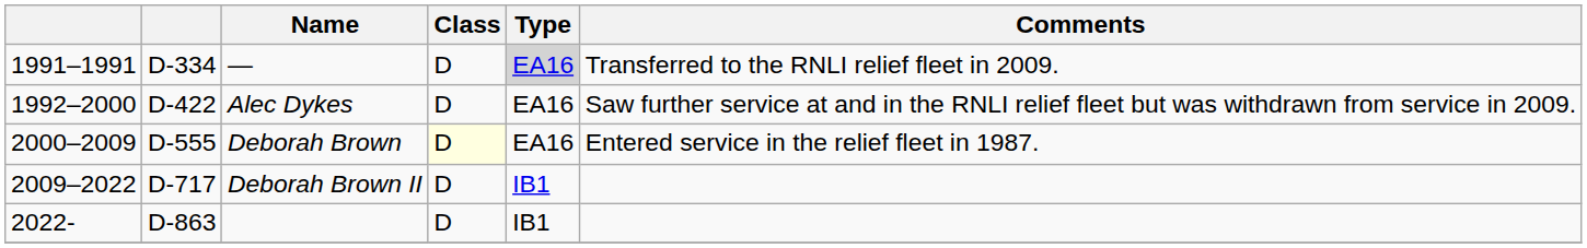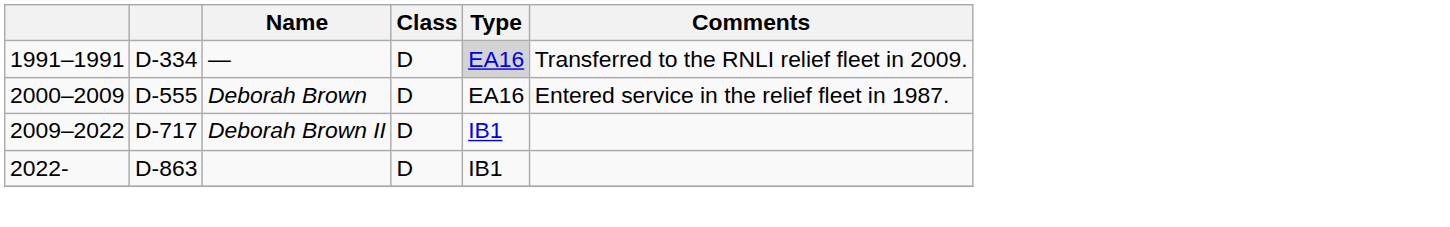- row: 1992–2000 | D-422 | Alec Dykes | D | EA16 | Saw further service at and in the RNLI relief fleet but was withdrawn from service in 2009.
Deborah Brown | Class: lightyellow background -> no background
